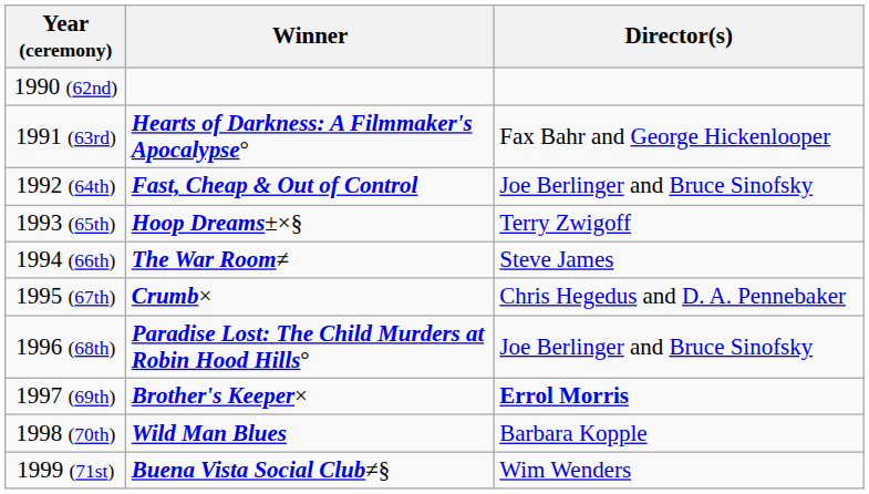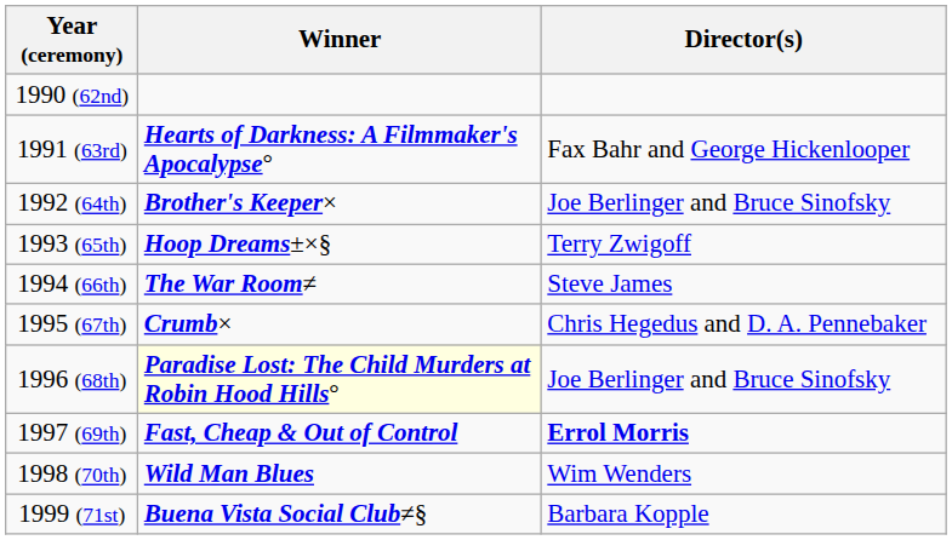1992 (64th) | Winner: Fast, Cheap & Out of Control -> Brother's Keeper×
1996 (68th) | Winner: no background -> lightyellow background
1997 (69th) | Winner: Brother's Keeper× -> Fast, Cheap & Out of Control
1998 (70th) | Director(s): Barbara Kopple -> Wim Wenders
1999 (71st) | Director(s): Wim Wenders -> Barbara Kopple
